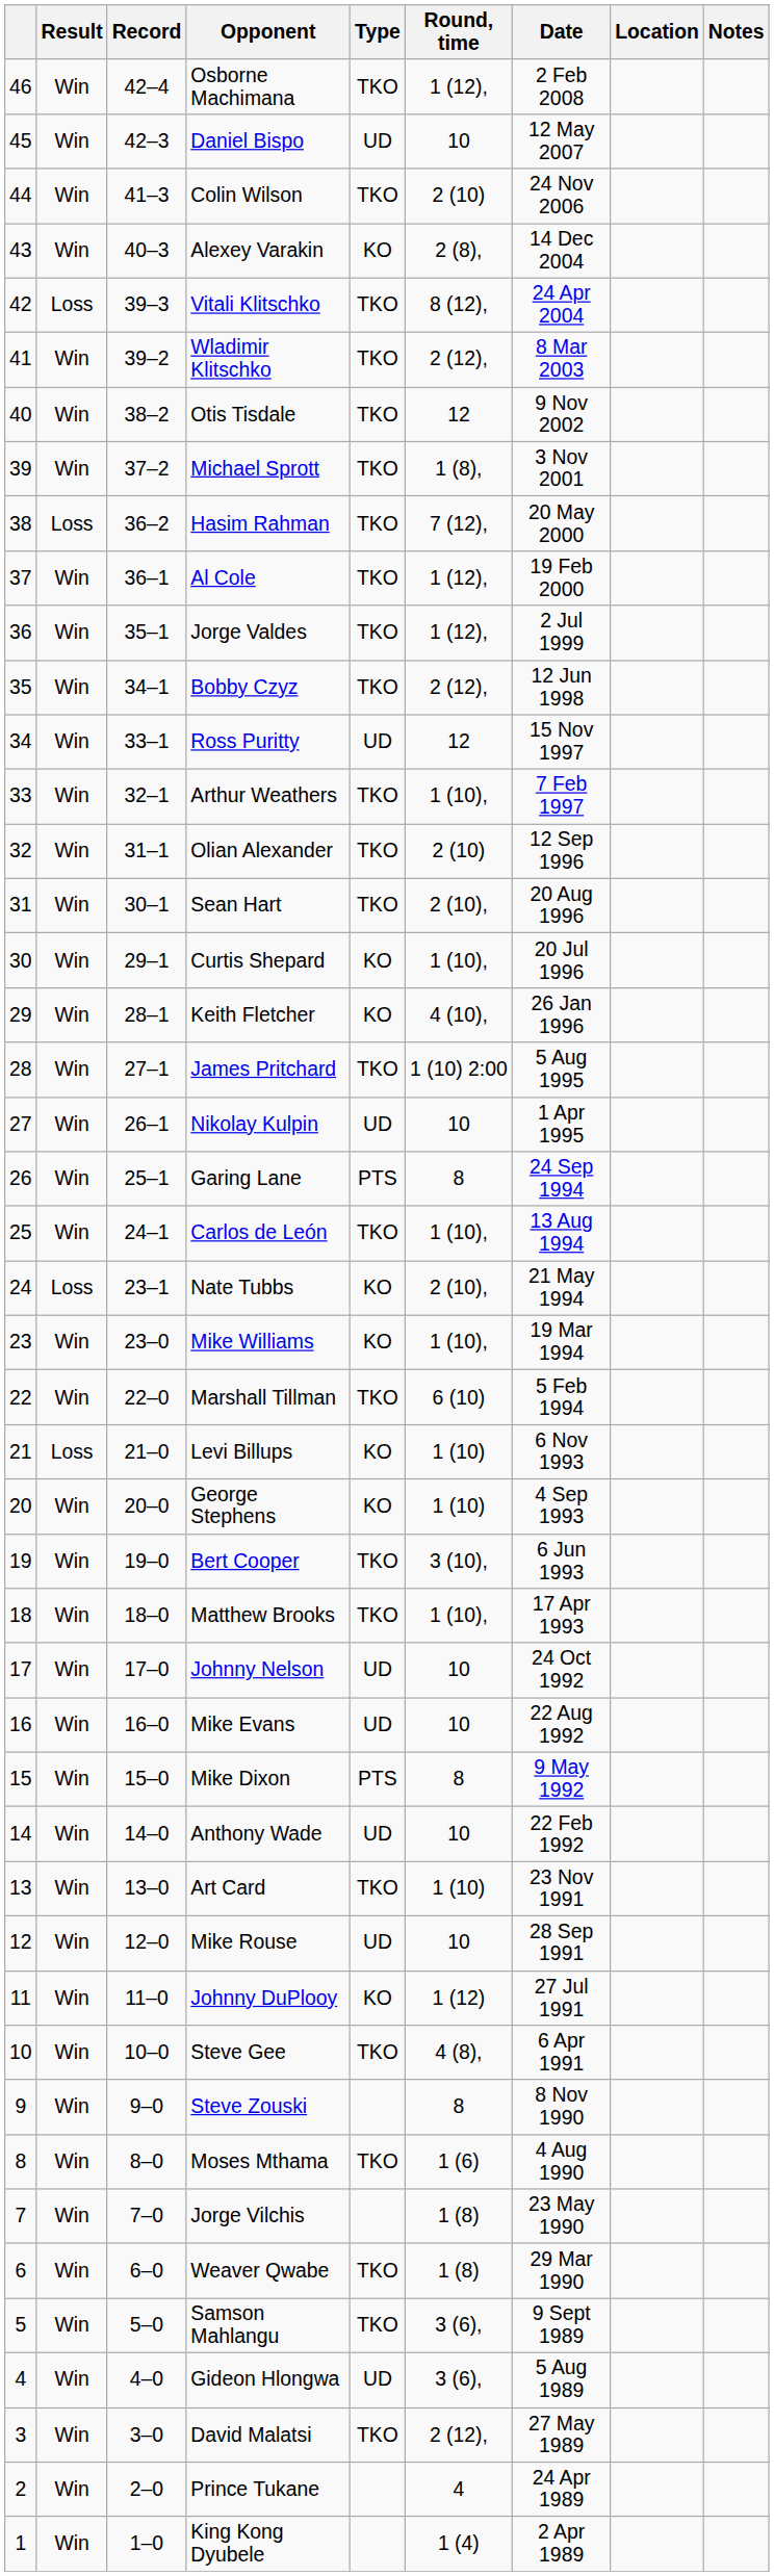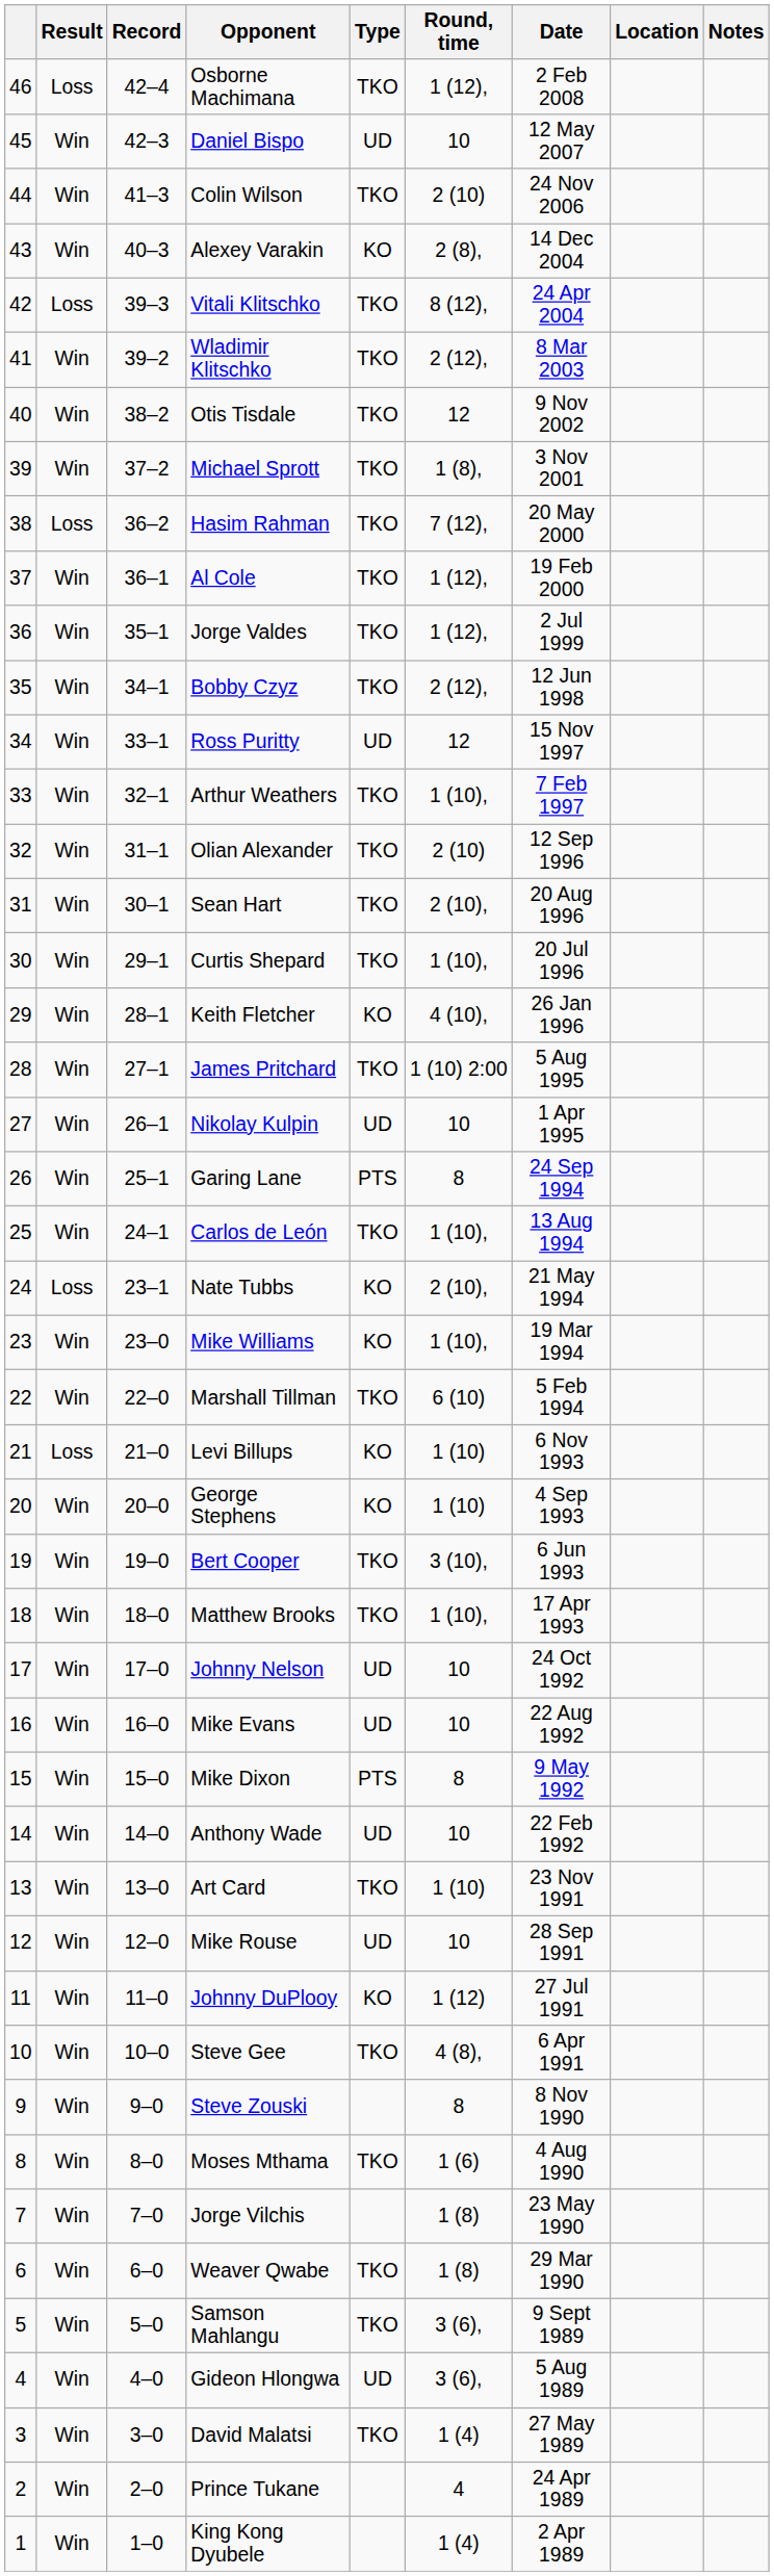Osborne Machimana | Result: Win -> Loss
Curtis Shepard | Type: KO -> TKO
David Malatsi | Round, time: 2 (12), -> 1 (4)
